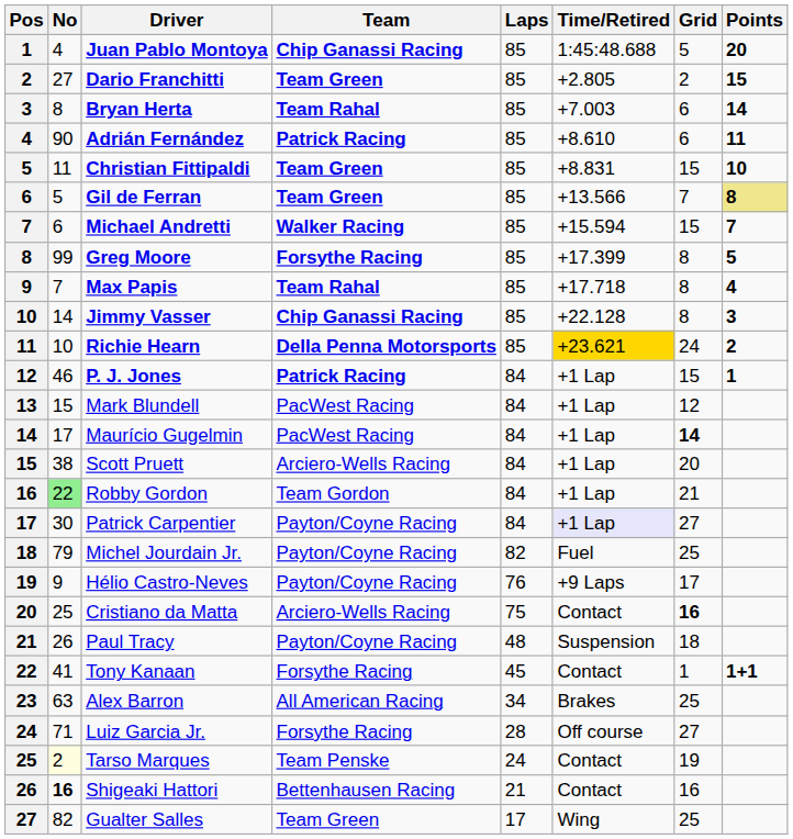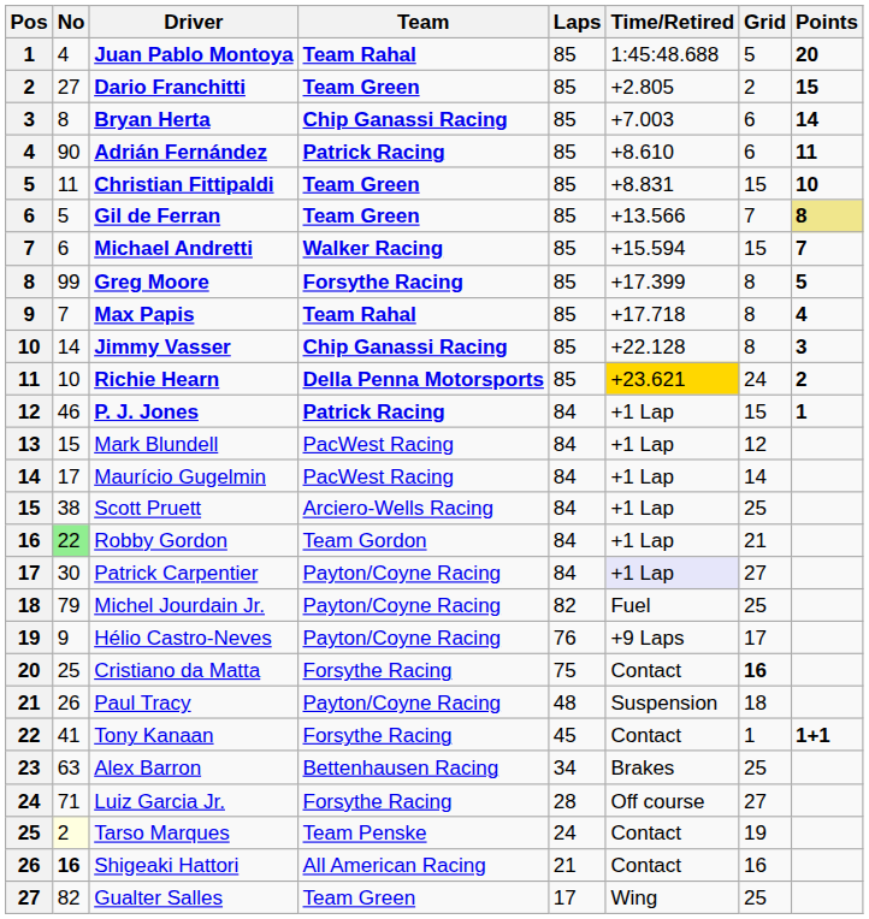Juan Pablo Montoya | Team: Chip Ganassi Racing -> Team Rahal
Bryan Herta | Team: Team Rahal -> Chip Ganassi Racing
Maurício Gugelmin | Grid: bold -> normal
Scott Pruett | Grid: 20 -> 25
Cristiano da Matta | Team: Arciero-Wells Racing -> Forsythe Racing
Alex Barron | Team: All American Racing -> Bettenhausen Racing
Shigeaki Hattori | Team: Bettenhausen Racing -> All American Racing
